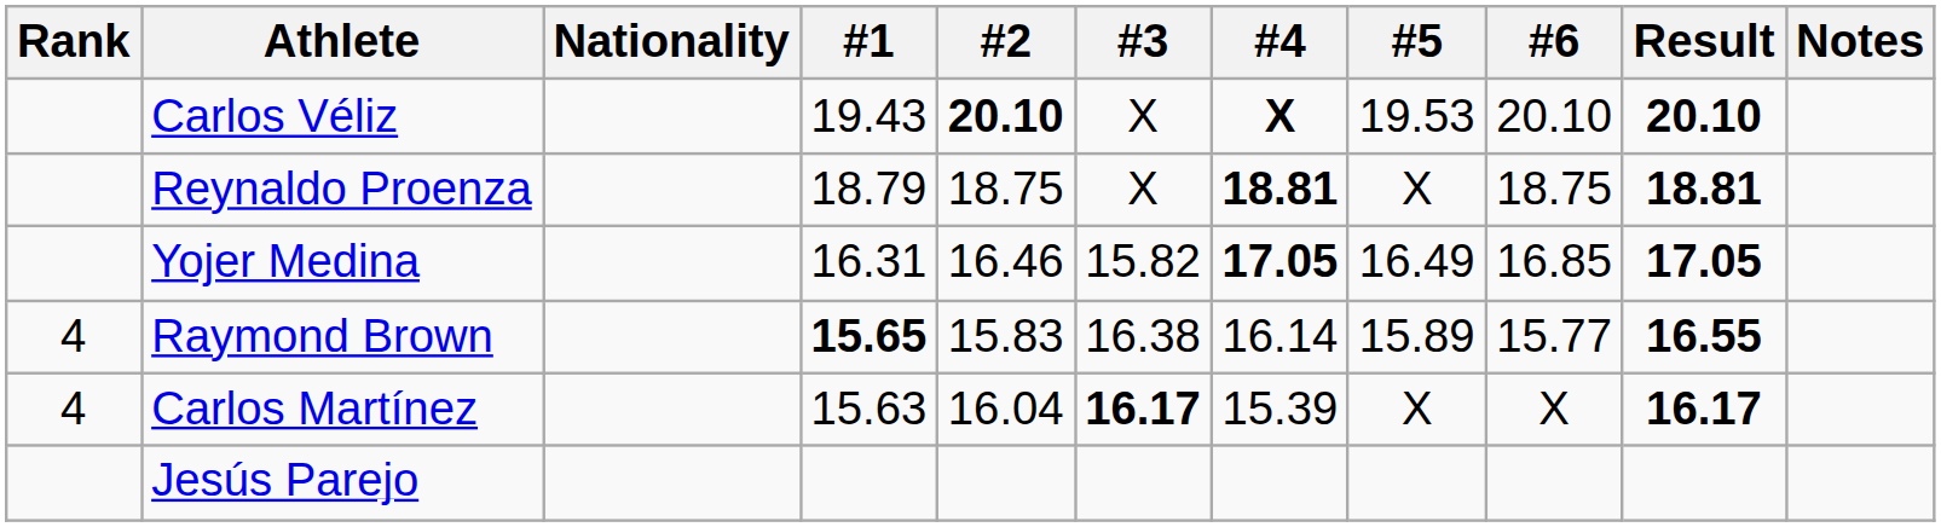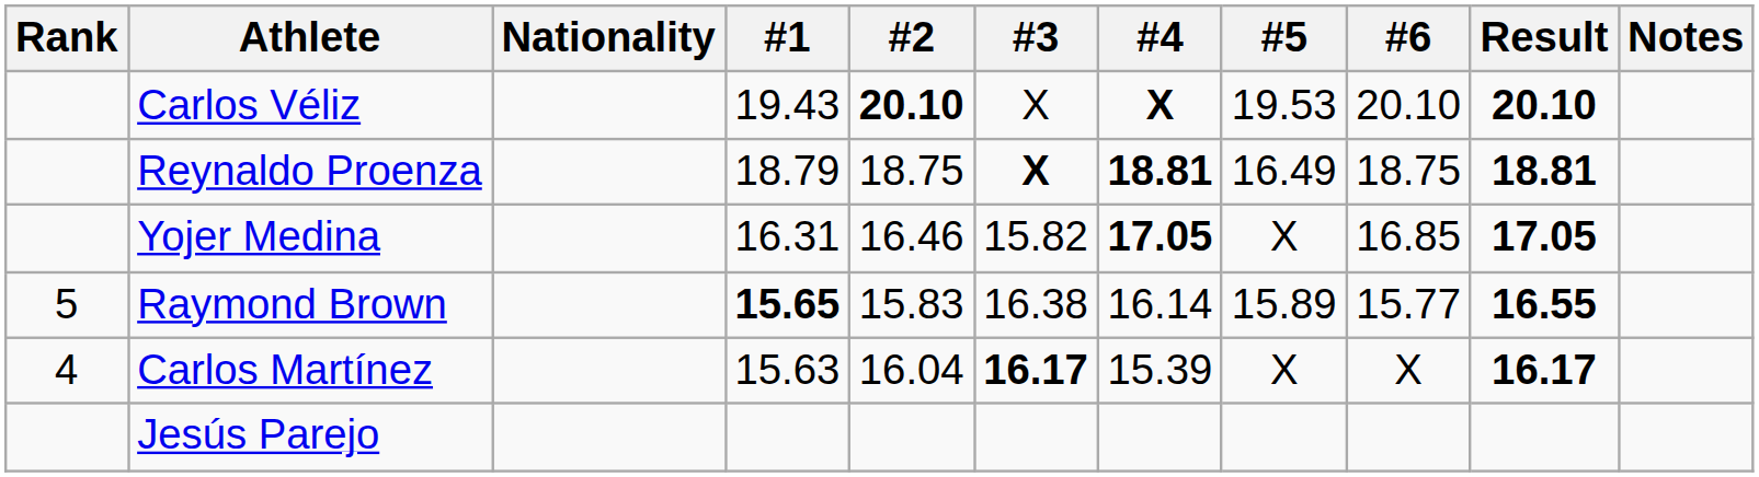Reynaldo Proenza | #3: normal -> bold
Reynaldo Proenza | #5: X -> 16.49
Yojer Medina | #5: 16.49 -> X
Raymond Brown | Rank: 4 -> 5
